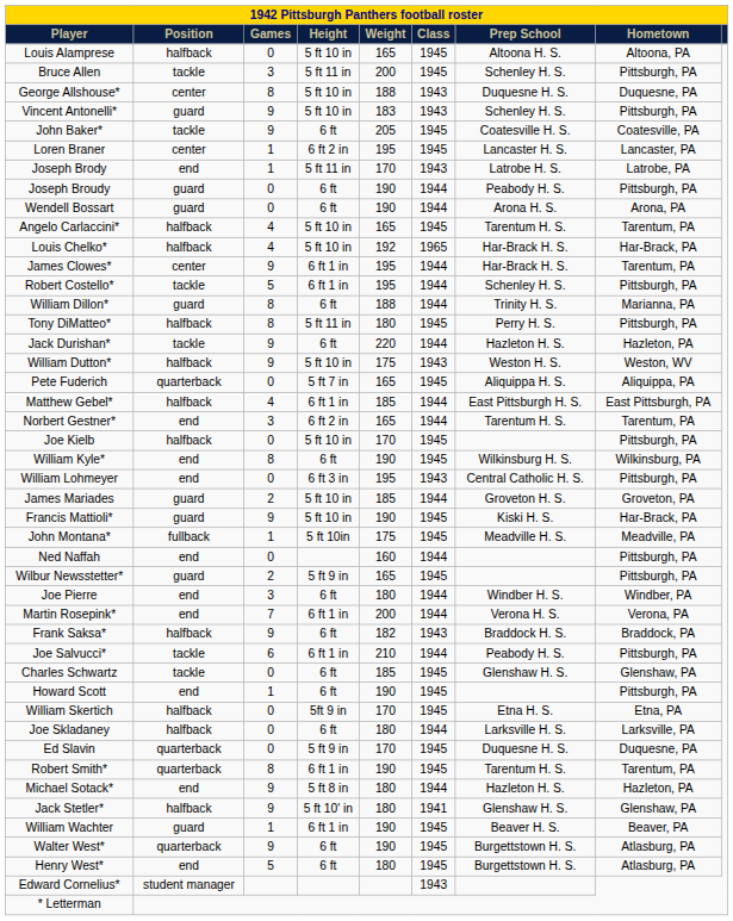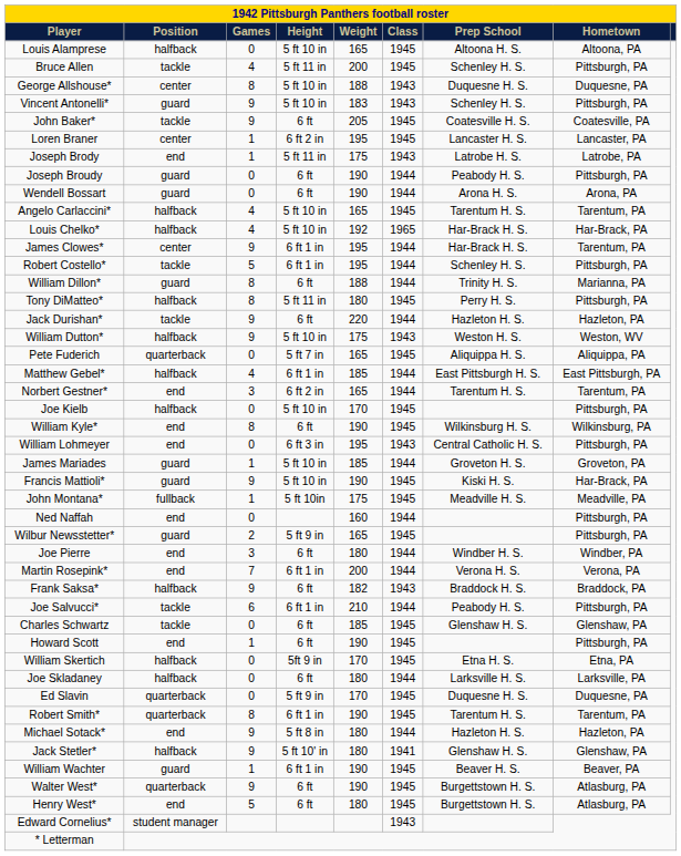Bruce Allen | Games: 3 -> 4
Joseph Brody | Weight: 170 -> 175
James Mariades | Games: 2 -> 1
